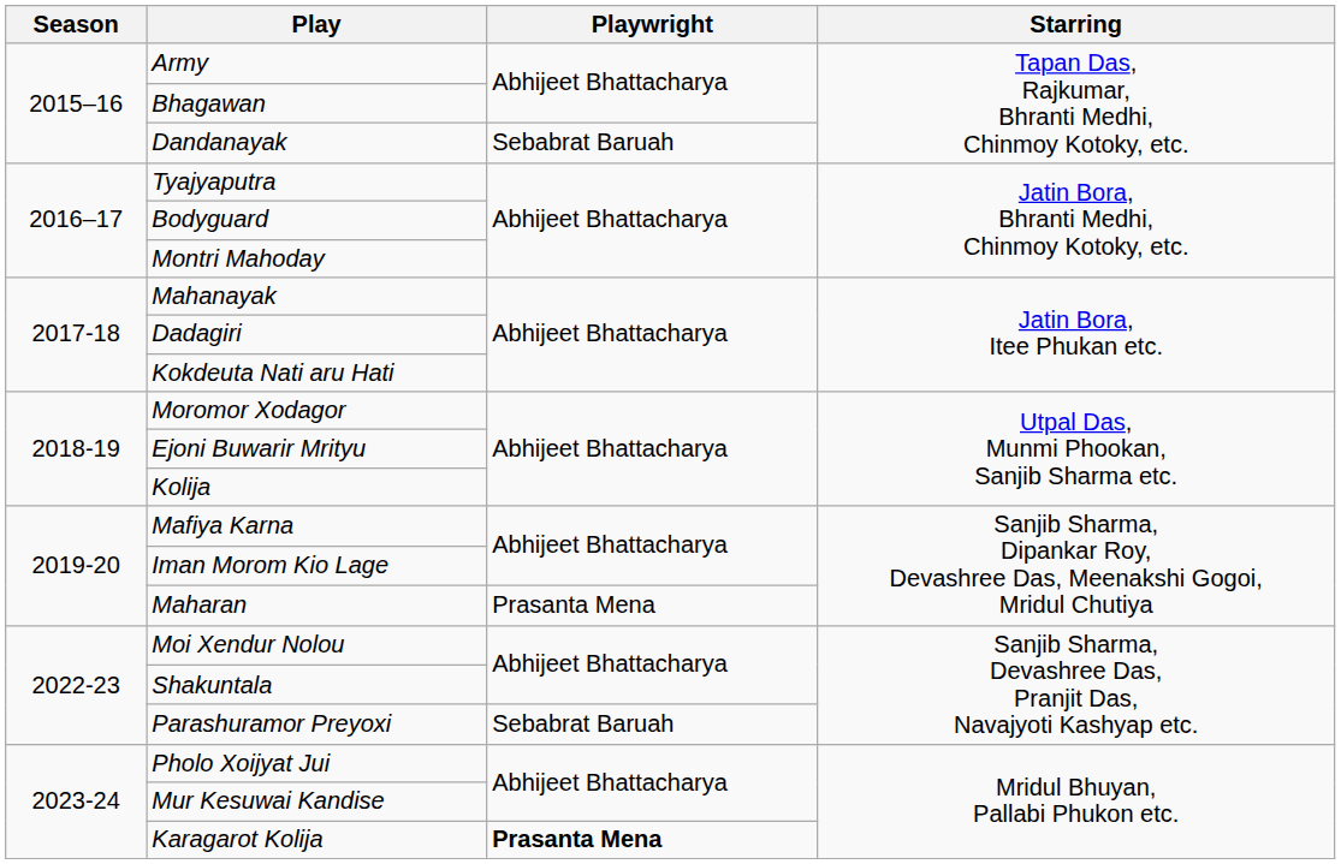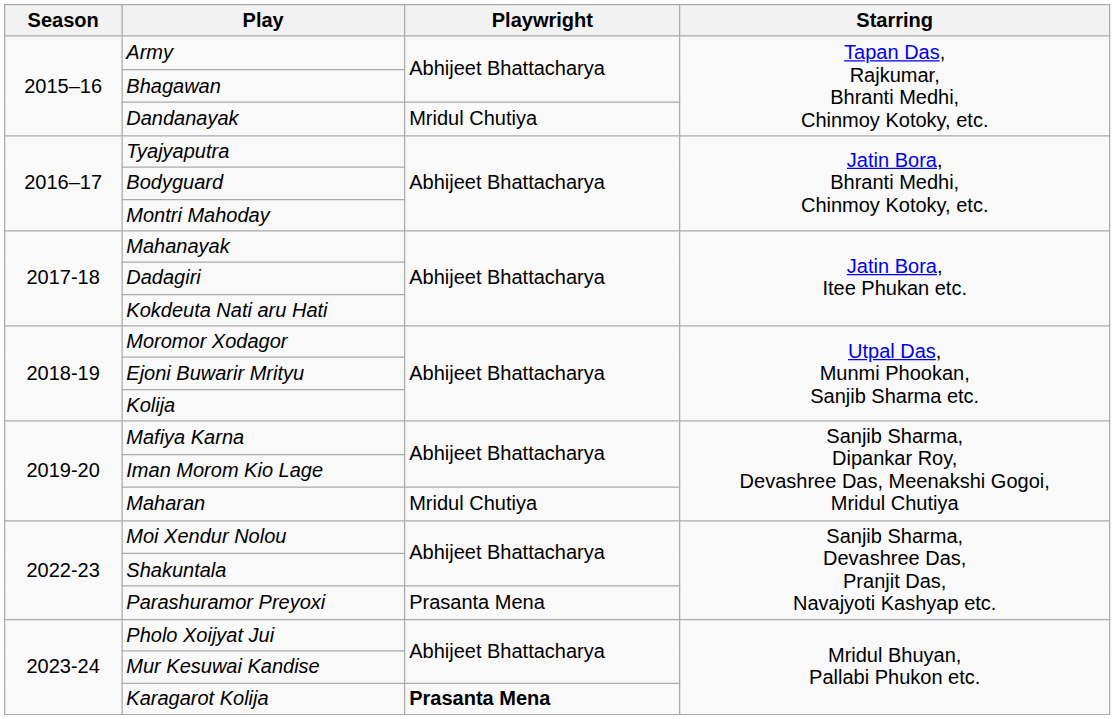Dandanayak | Playwright: Sebabrat Baruah -> Mridul Chutiya
Maharan | Playwright: Prasanta Mena -> Mridul Chutiya
Parashuramor Preyoxi | Playwright: Sebabrat Baruah -> Prasanta Mena
